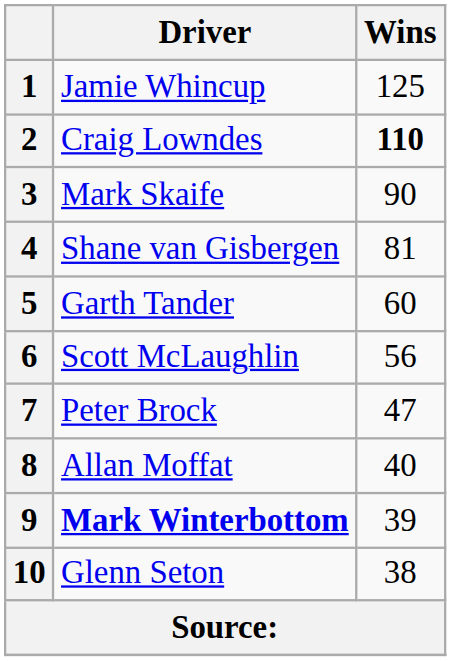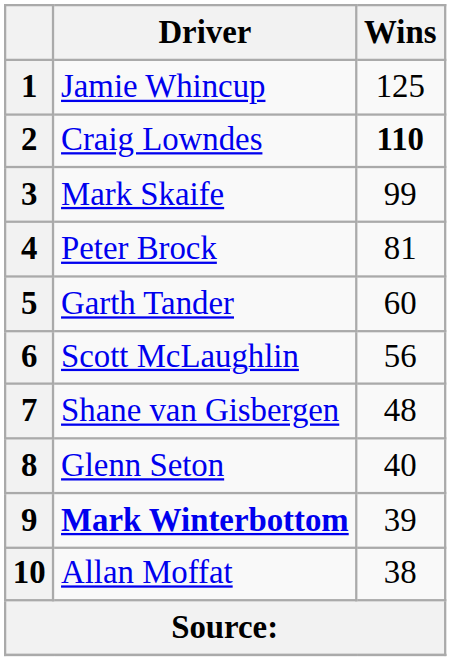3 | Wins: 90 -> 99
4 | Driver: Shane van Gisbergen -> Peter Brock
7 | Driver: Peter Brock -> Shane van Gisbergen
7 | Wins: 47 -> 48
8 | Driver: Allan Moffat -> Glenn Seton
10 | Driver: Glenn Seton -> Allan Moffat
